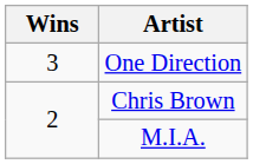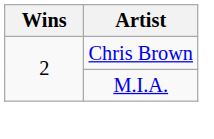- row: 3 | One Direction
